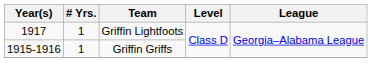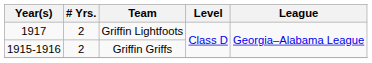Griffin Lightfoots | # Yrs.: 1 -> 2
Griffin Griffs | # Yrs.: 1 -> 2
